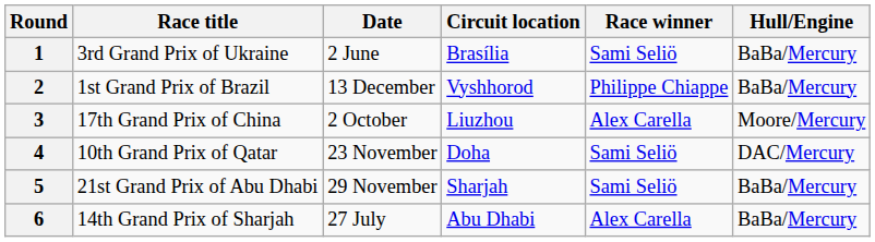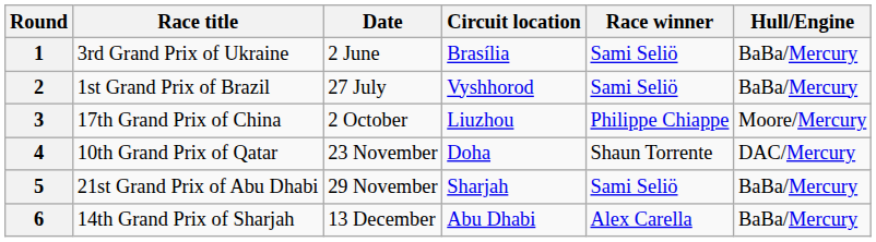2 | Date: 13 December -> 27 July
2 | Race winner: Philippe Chiappe -> Sami Seliö
3 | Race winner: Alex Carella -> Philippe Chiappe
4 | Race winner: Sami Seliö -> Shaun Torrente
6 | Date: 27 July -> 13 December
